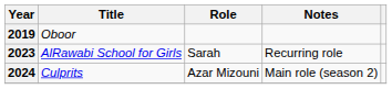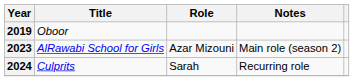2023 | Role: Sarah -> Azar Mizouni
2023 | Notes: Recurring role -> Main role (season 2)
2024 | Role: Azar Mizouni -> Sarah
2024 | Notes: Main role (season 2) -> Recurring role
